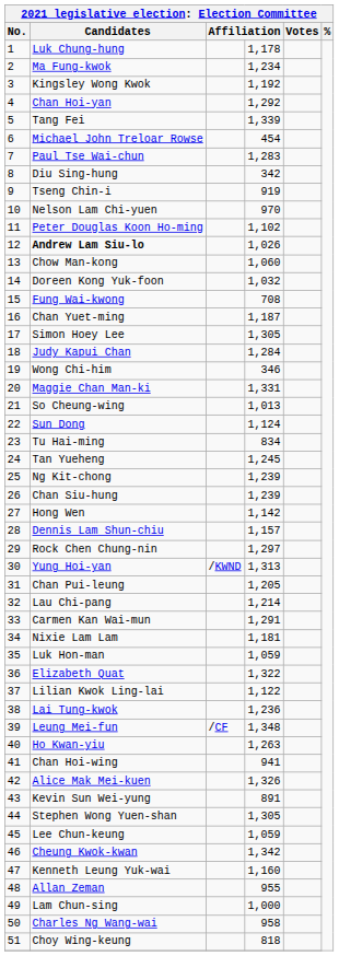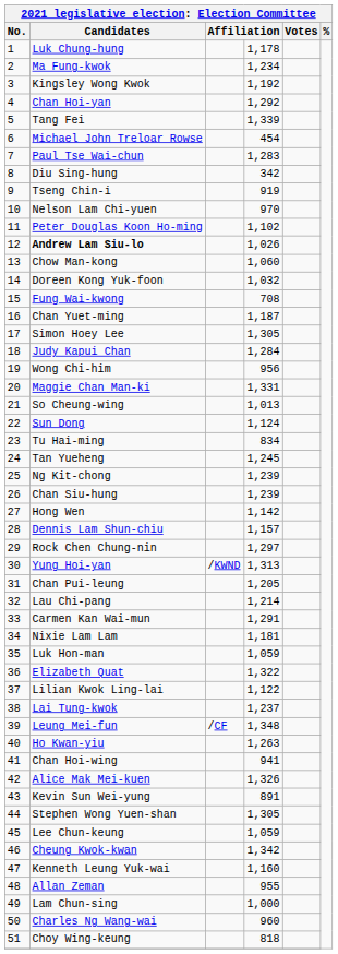Wong Chi-him | column 4: 346 -> 956
Lai Tung-kwok | column 4: 1,236 -> 1,237
Charles Ng Wang-wai | column 4: 958 -> 960
